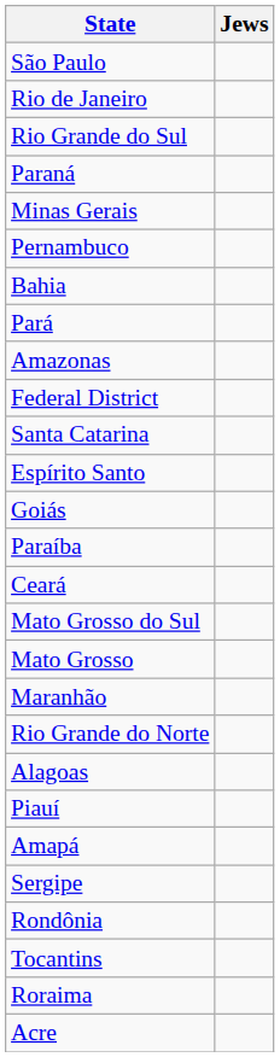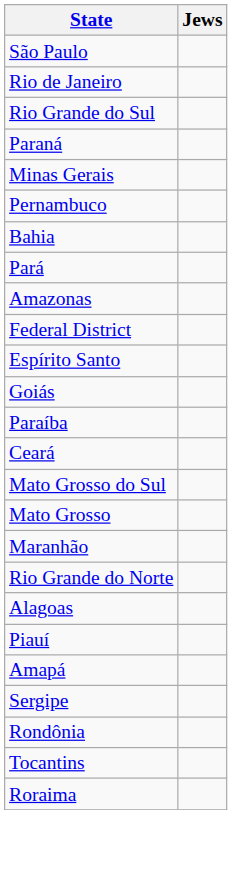- row: Santa Catarina
- row: Acre
